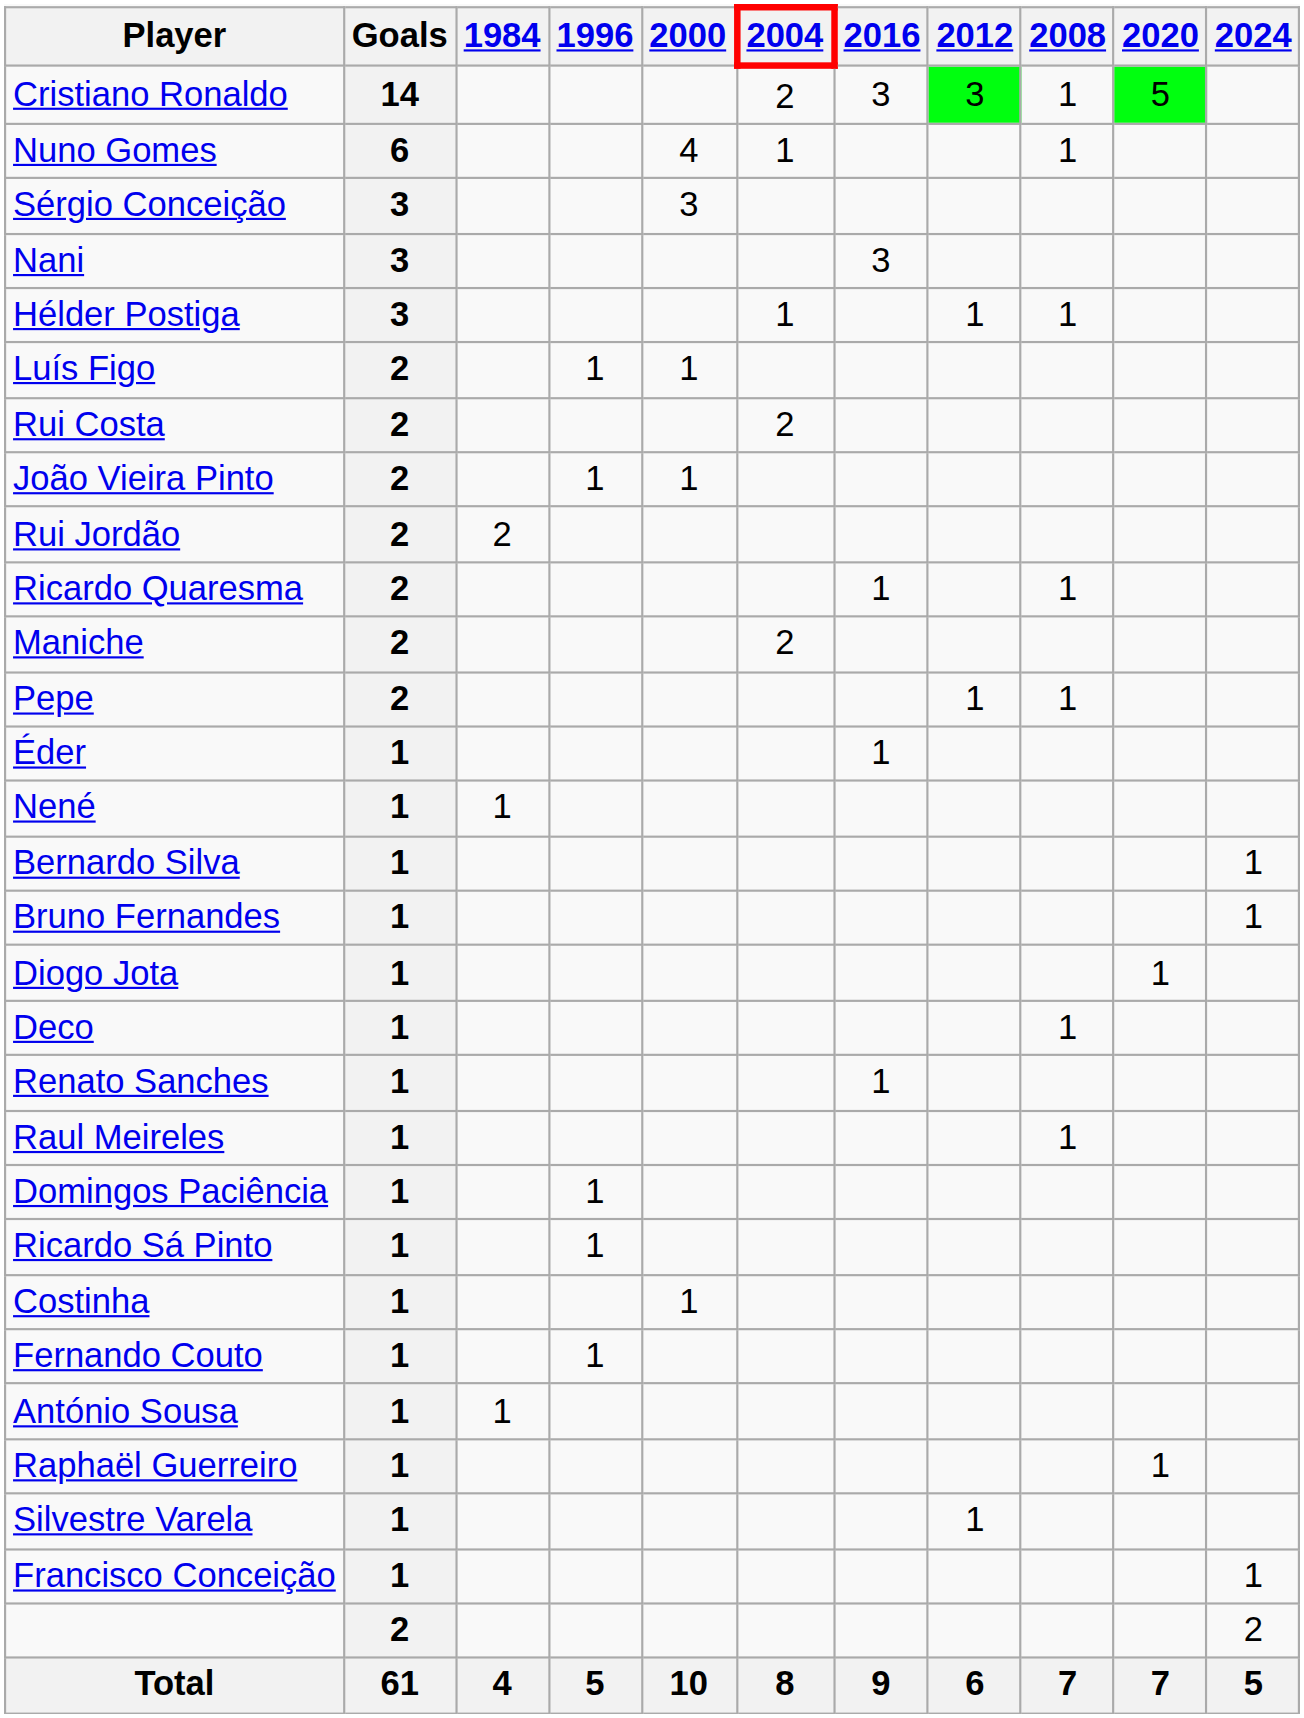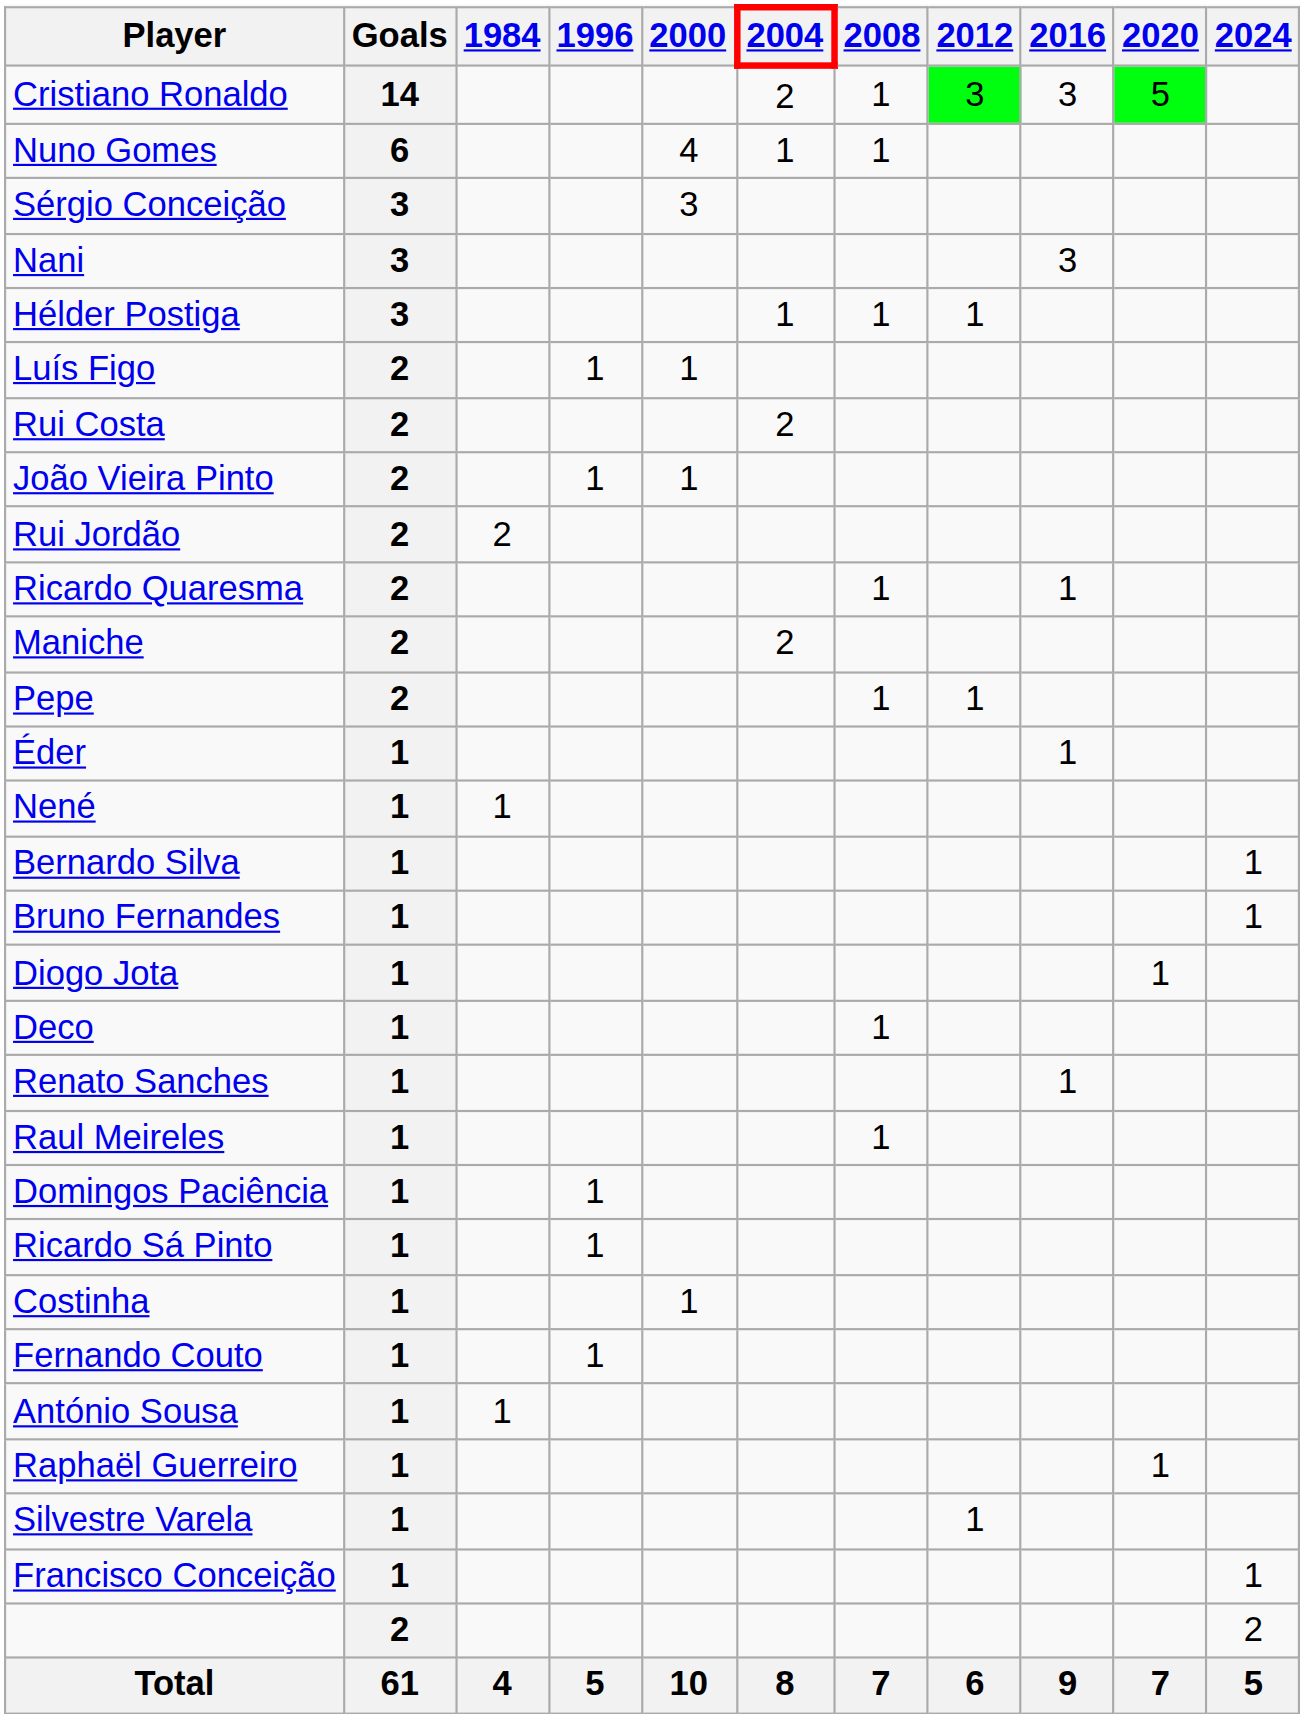columns swapped: 2008 <-> 2016
